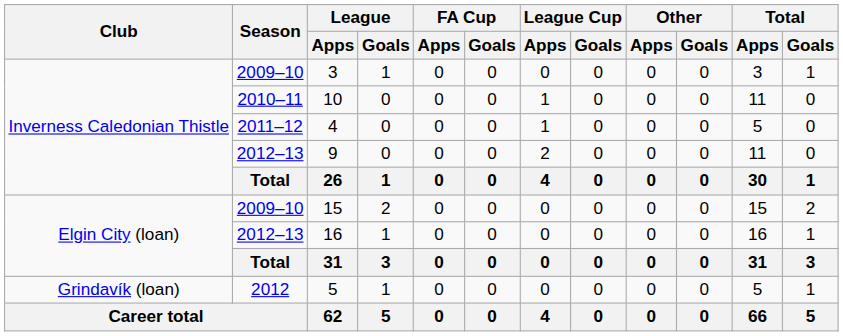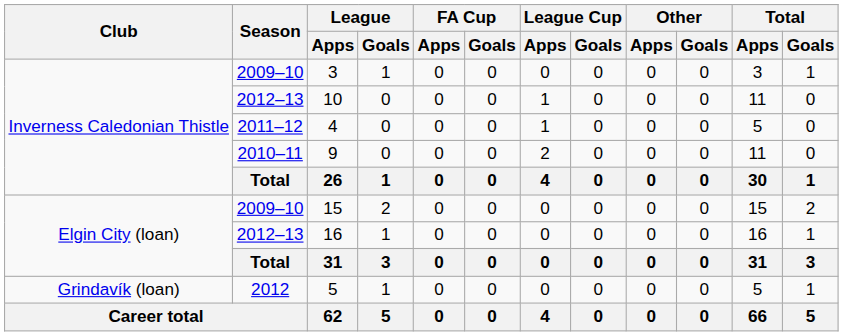10 | Season: 2010–11 -> 2012–13
9 | Season: 2012–13 -> 2010–11
